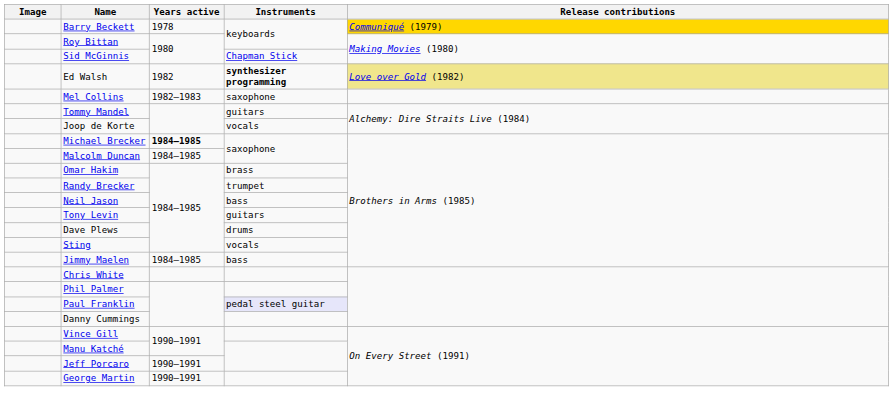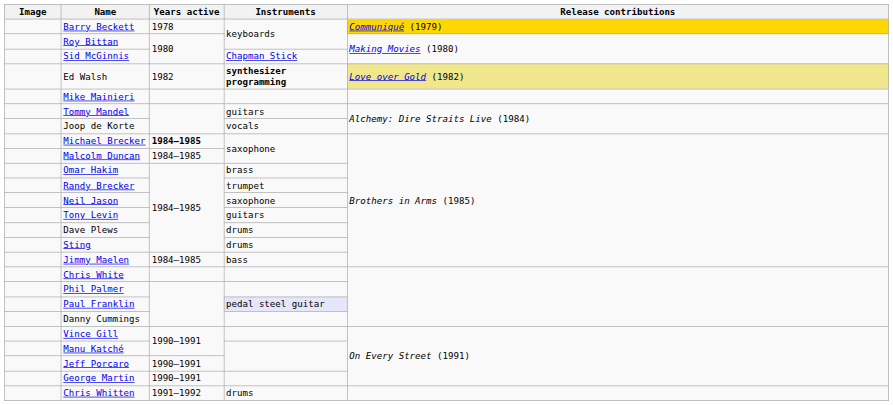+ row: Mike Mainieri
- row: Mel Collins | 1982–1983 | saxophone
Neil Jason | Instruments: bass -> saxophone
Sting | Instruments: vocals -> drums
+ row: Chris Whitten | 1991–1992 | drums
